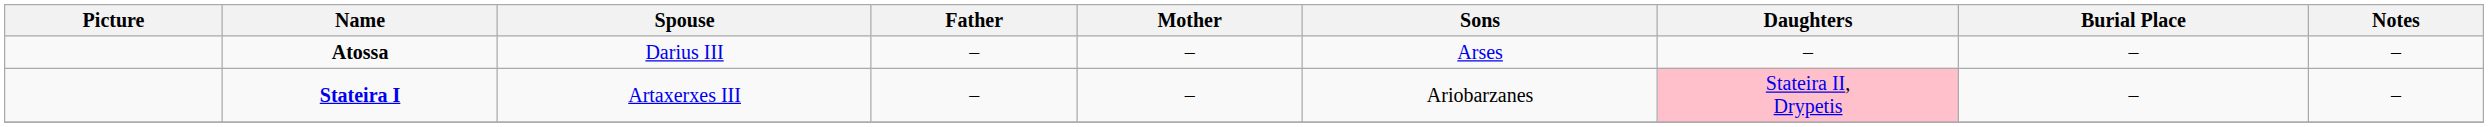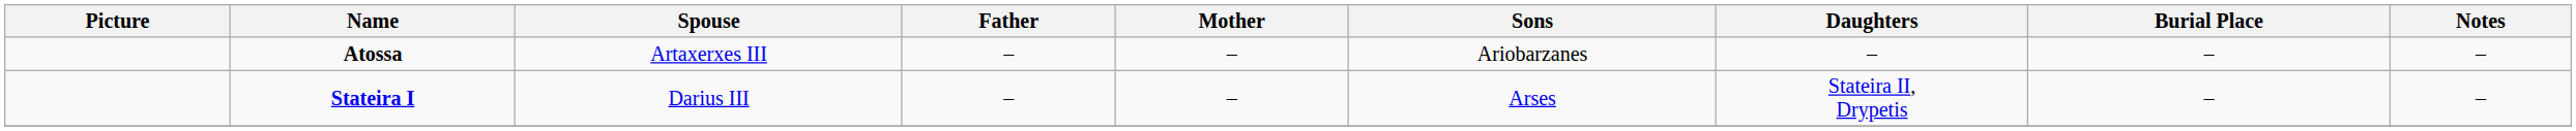Atossa | Spouse: Darius III -> Artaxerxes III
Atossa | Sons: Arses -> Ariobarzanes
Stateira I | Spouse: Artaxerxes III -> Darius III
Stateira I | Sons: Ariobarzanes -> Arses
Stateira I | Daughters: pink background -> no background
